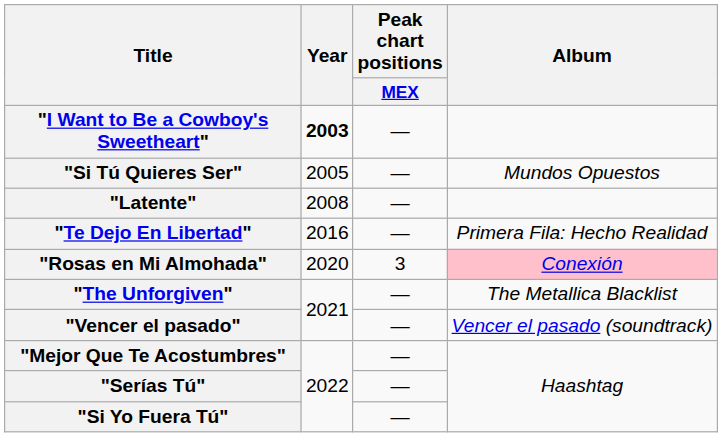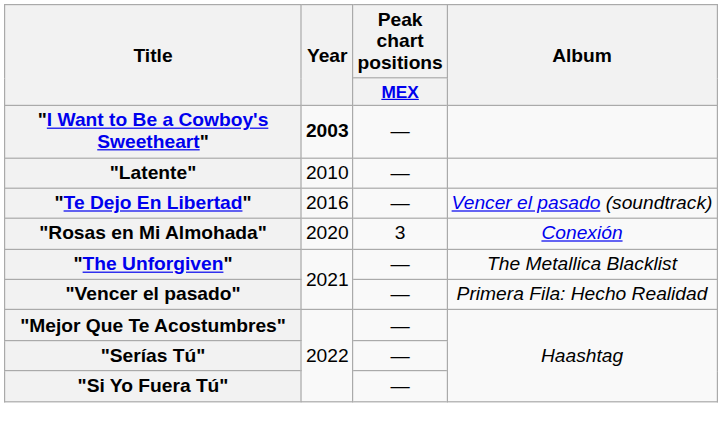- row: "Si Tú Quieres Ser" | 2005 | — | Mundos Opuestos
"Latente" | Year: 2008 -> 2010
"Te Dejo En Libertad" | Album: Primera Fila: Hecho Realidad -> Vencer el pasado (soundtrack)
"Rosas en Mi Almohada" | Album: pink background -> no background
"Vencer el pasado" | Album: Vencer el pasado (soundtrack) -> Primera Fila: Hecho Realidad
